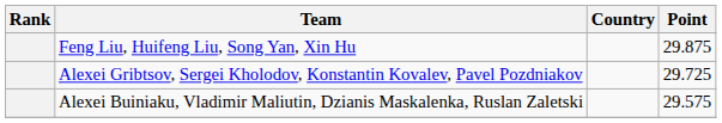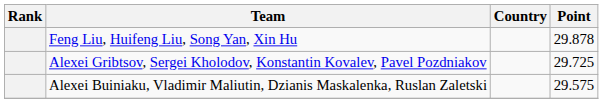Feng Liu, Huifeng Liu, Song Yan, Xin Hu | Point: 29.875 -> 29.878
